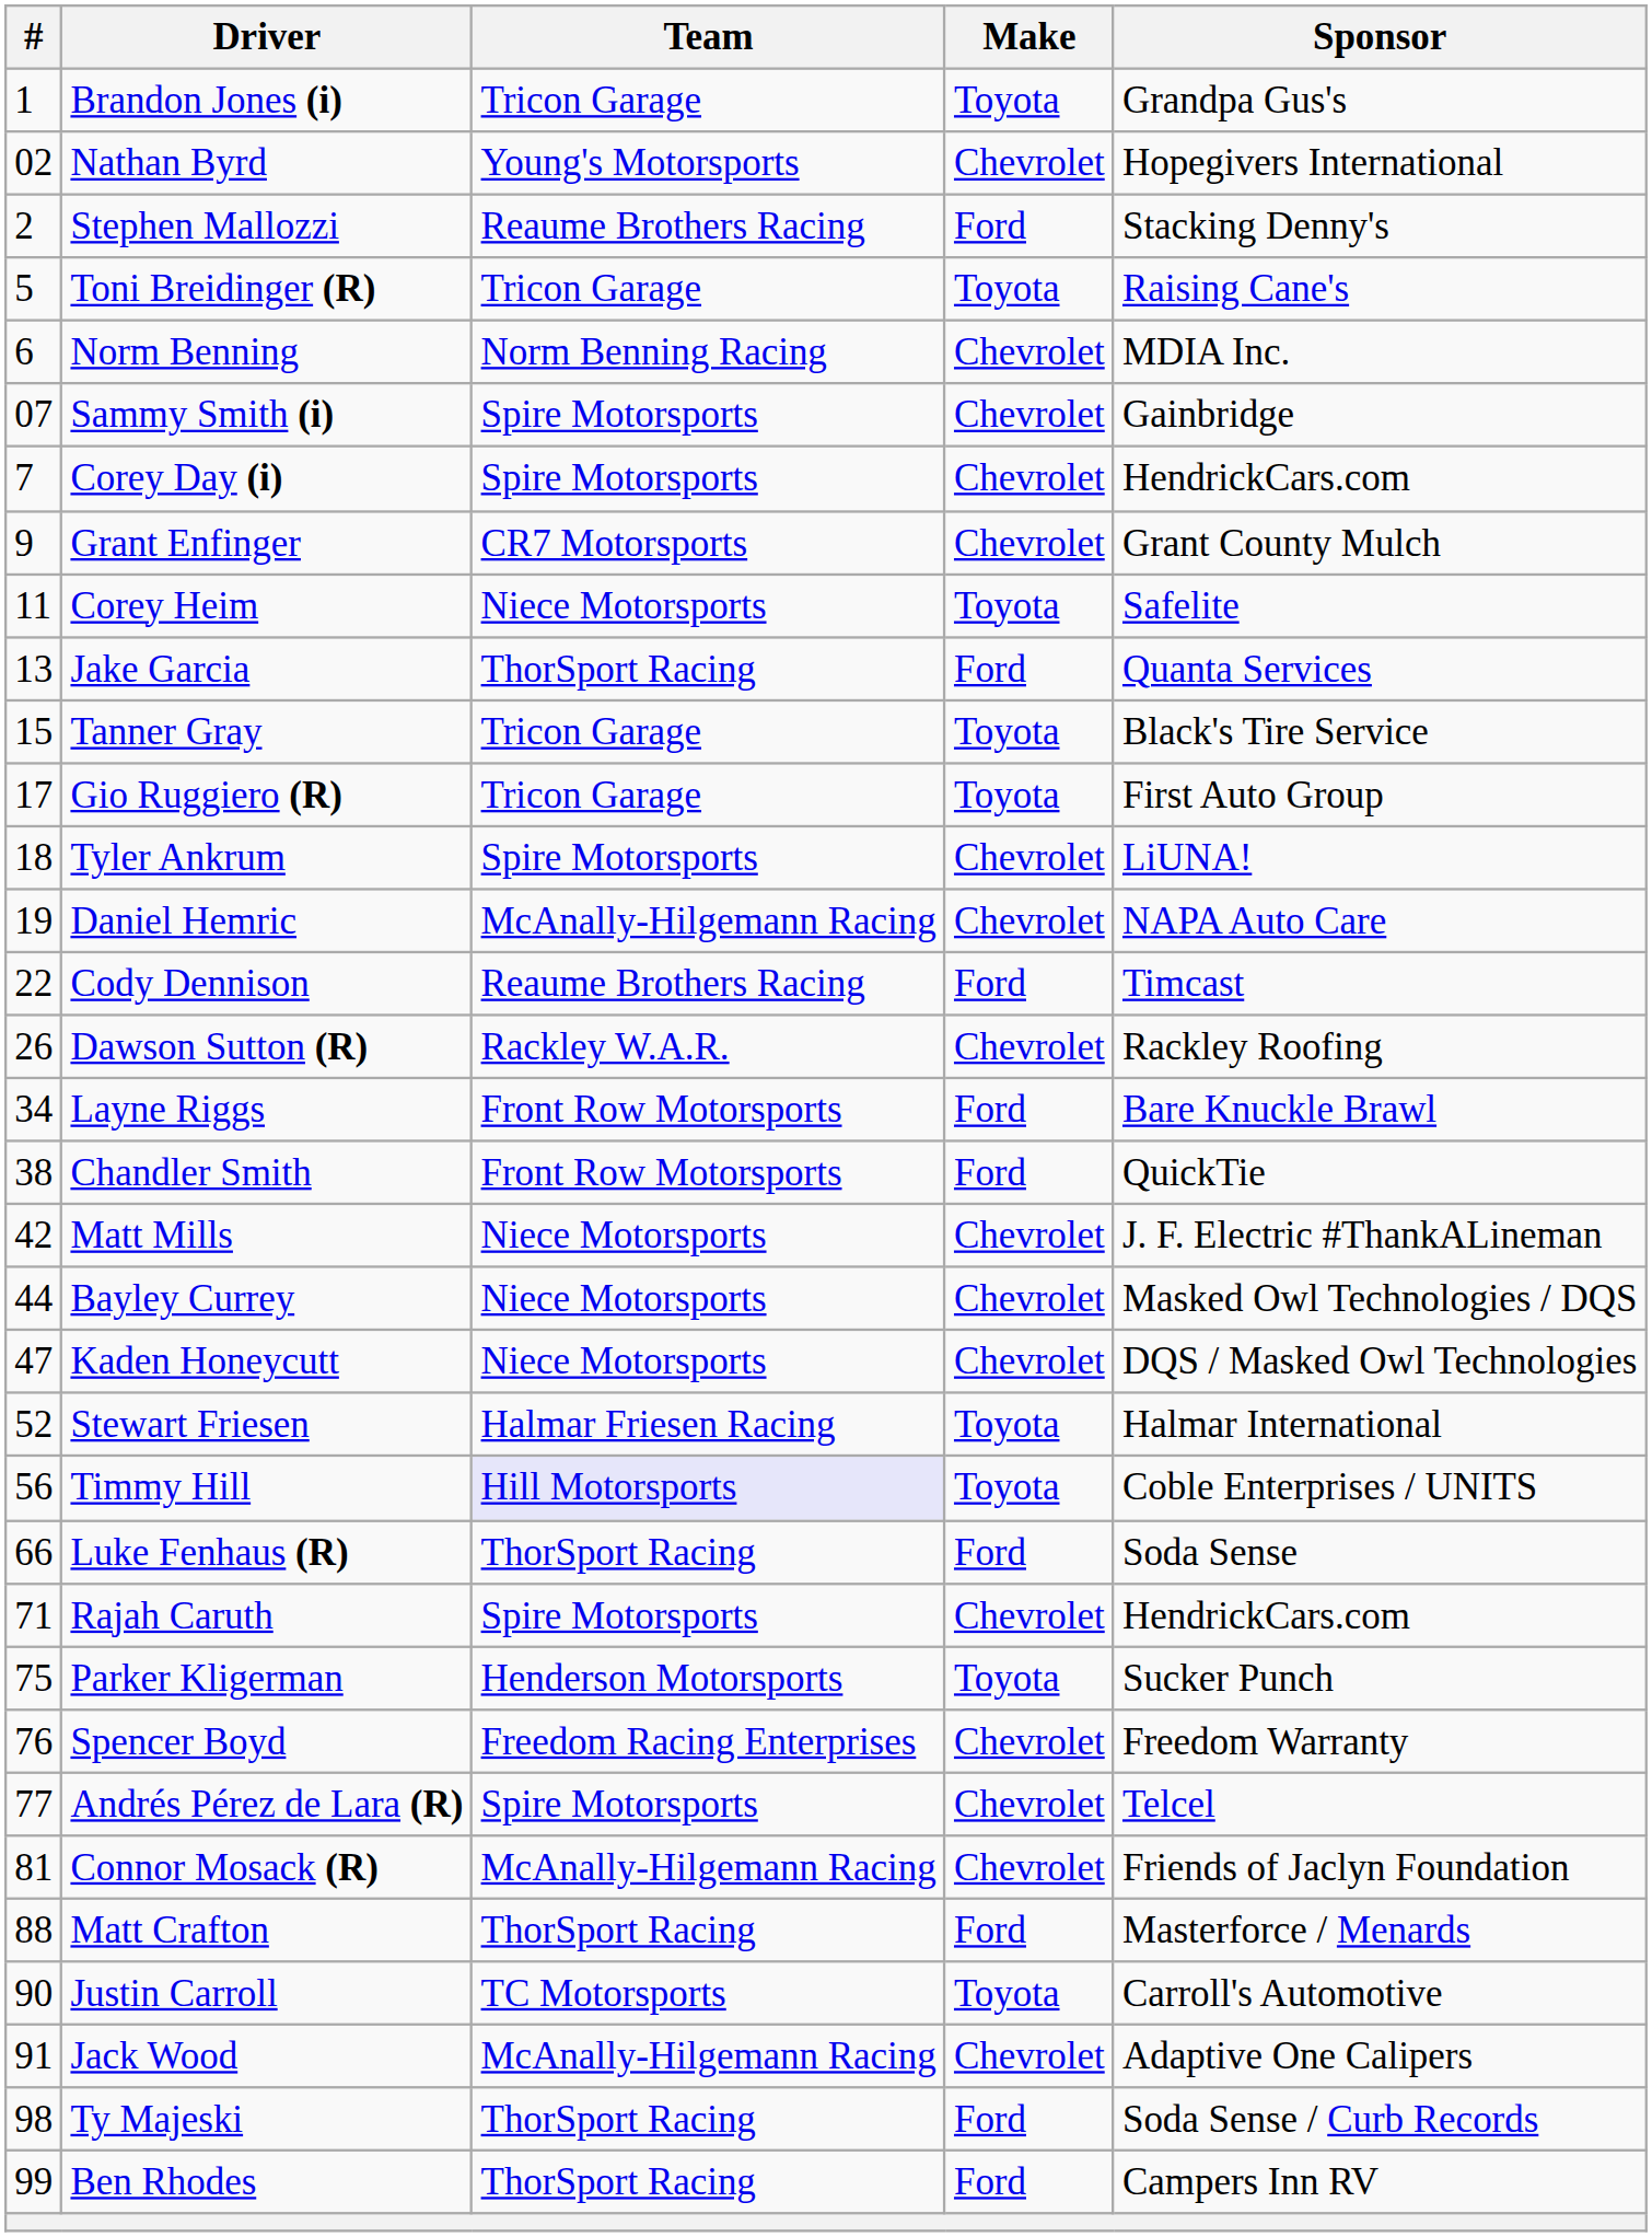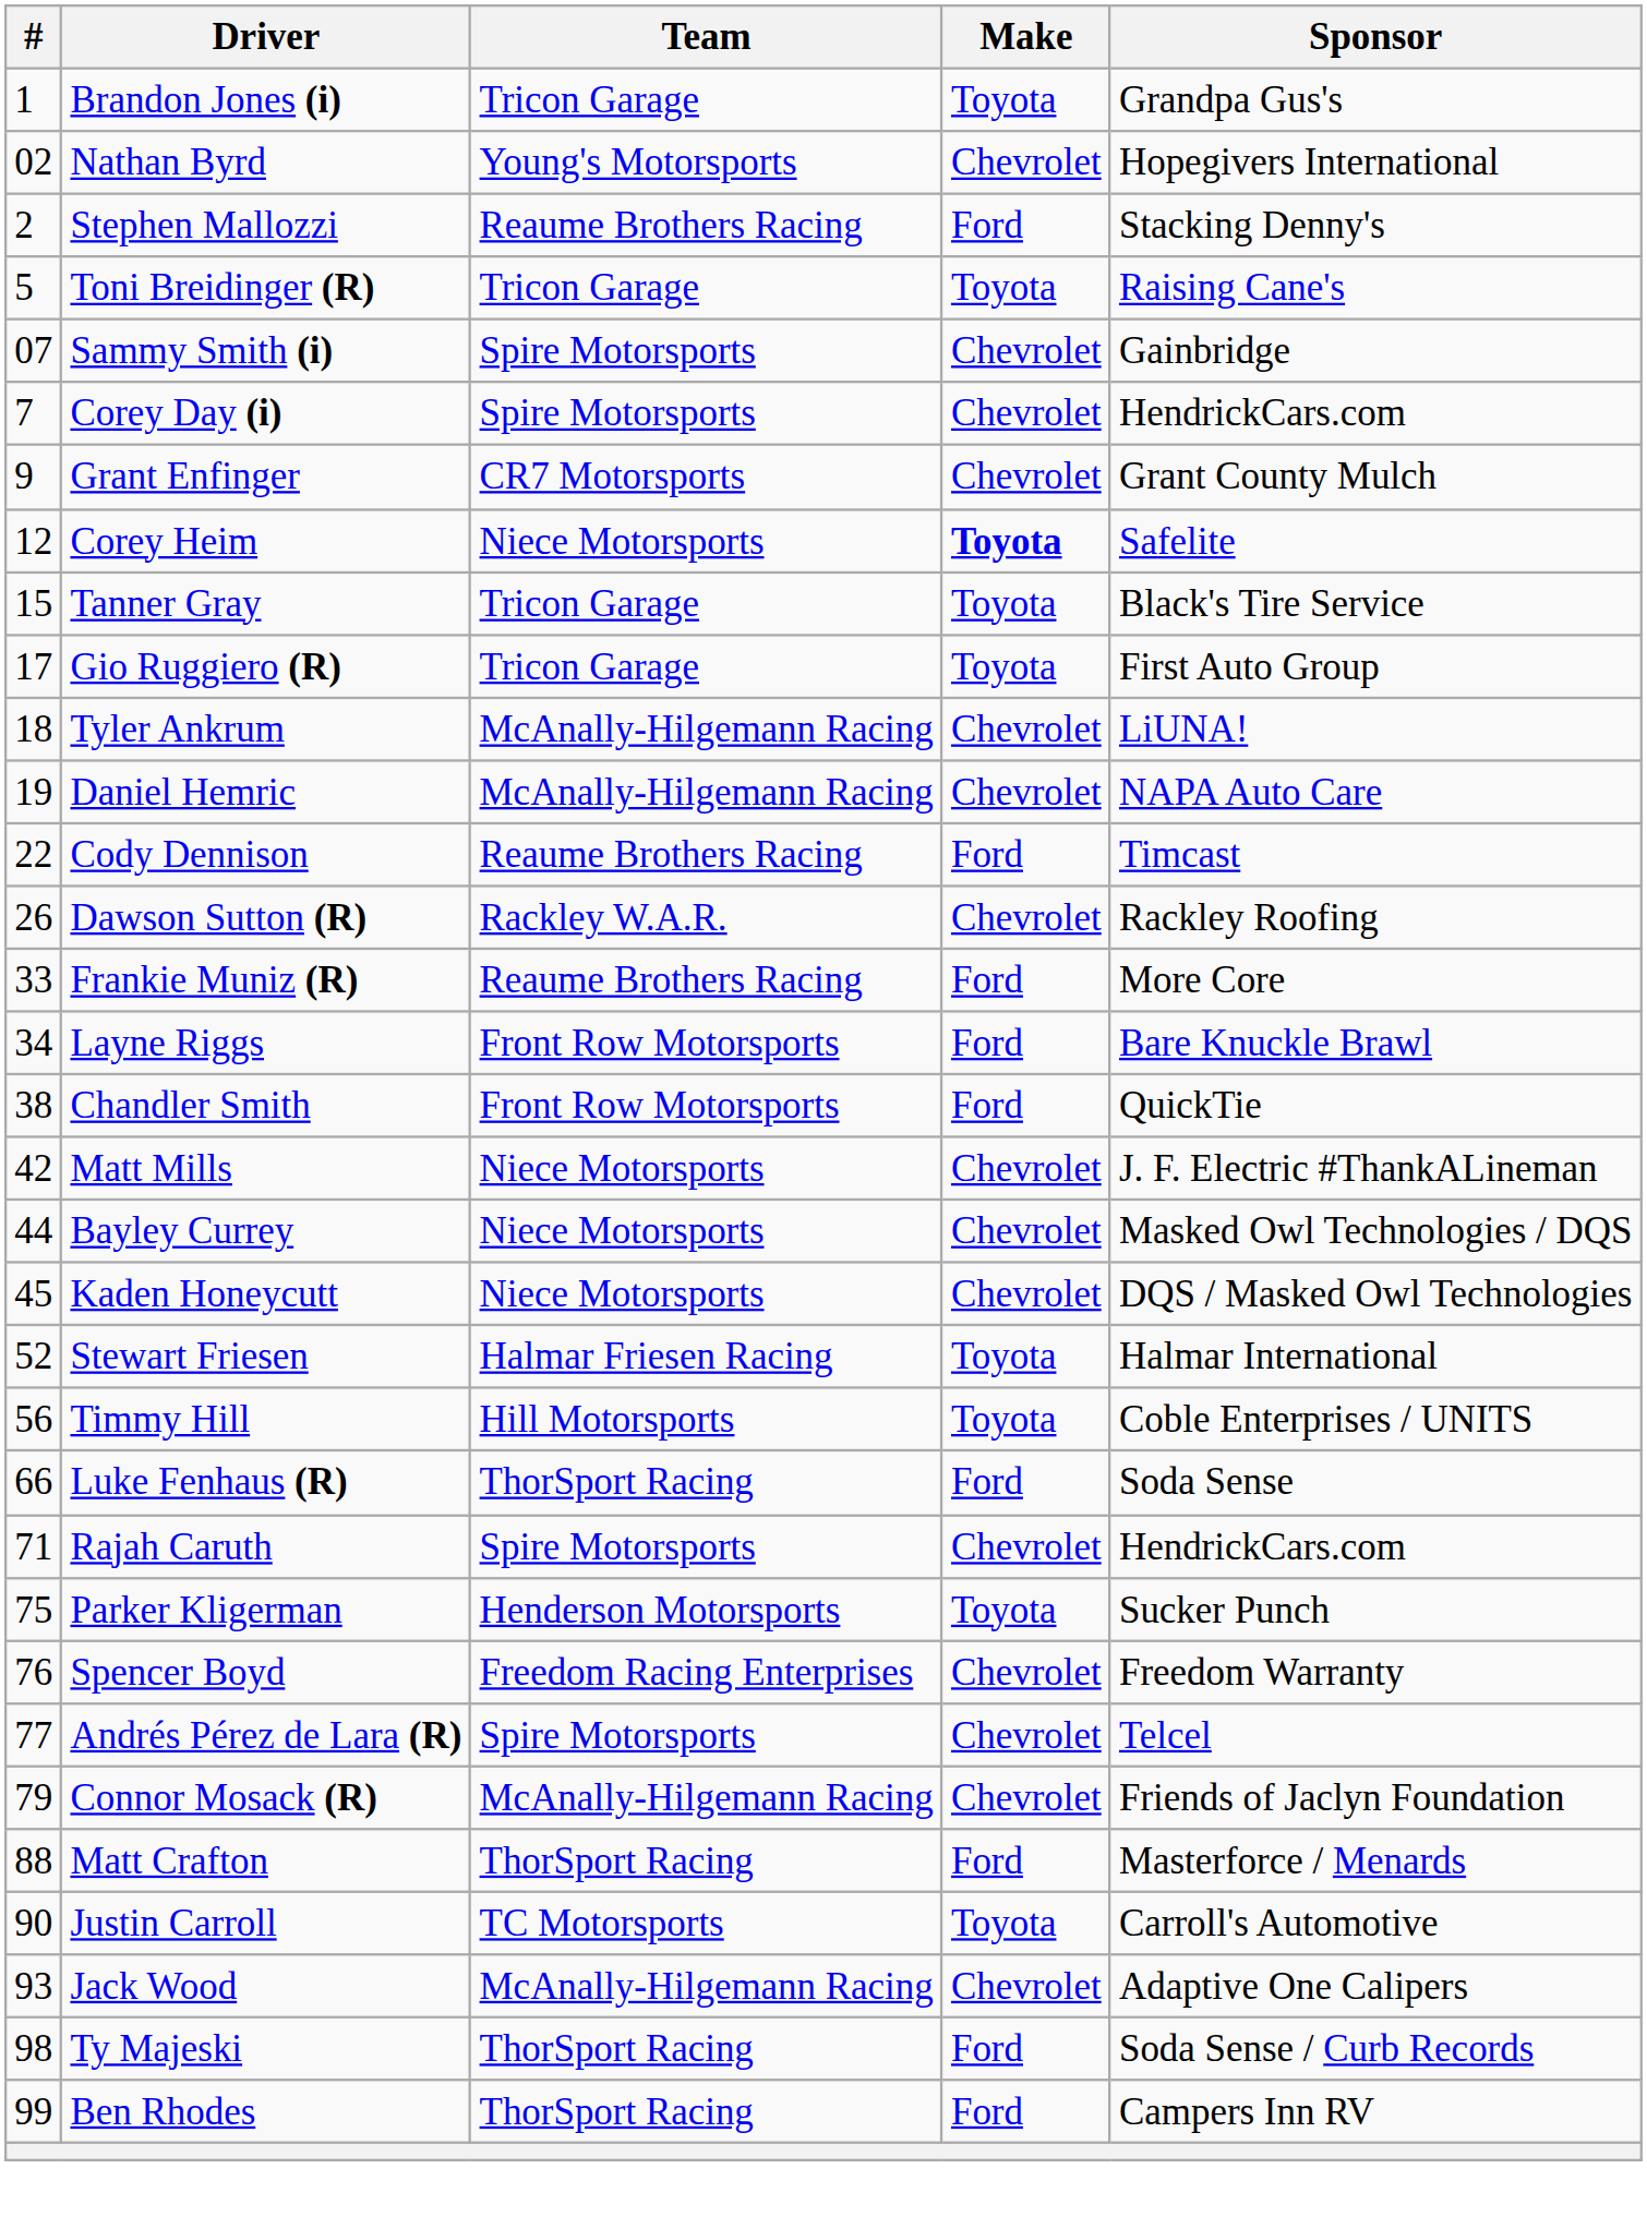- row: 6 | Norm Benning | Norm Benning Racing | Chevrolet | MDIA Inc.
Corey Heim | #: 11 -> 12
Corey Heim | Make: normal -> bold
- row: 13 | Jake Garcia | ThorSport Racing | Ford | Quanta Services
Tyler Ankrum | Team: Spire Motorsports -> McAnally-Hilgemann Racing
+ row: 33 | Frankie Muniz (R) | Reaume Brothers Racing | Ford | More Core
Kaden Honeycutt | #: 47 -> 45
Timmy Hill | Team: lavender background -> no background
Connor Mosack (R) | #: 81 -> 79
Jack Wood | #: 91 -> 93
